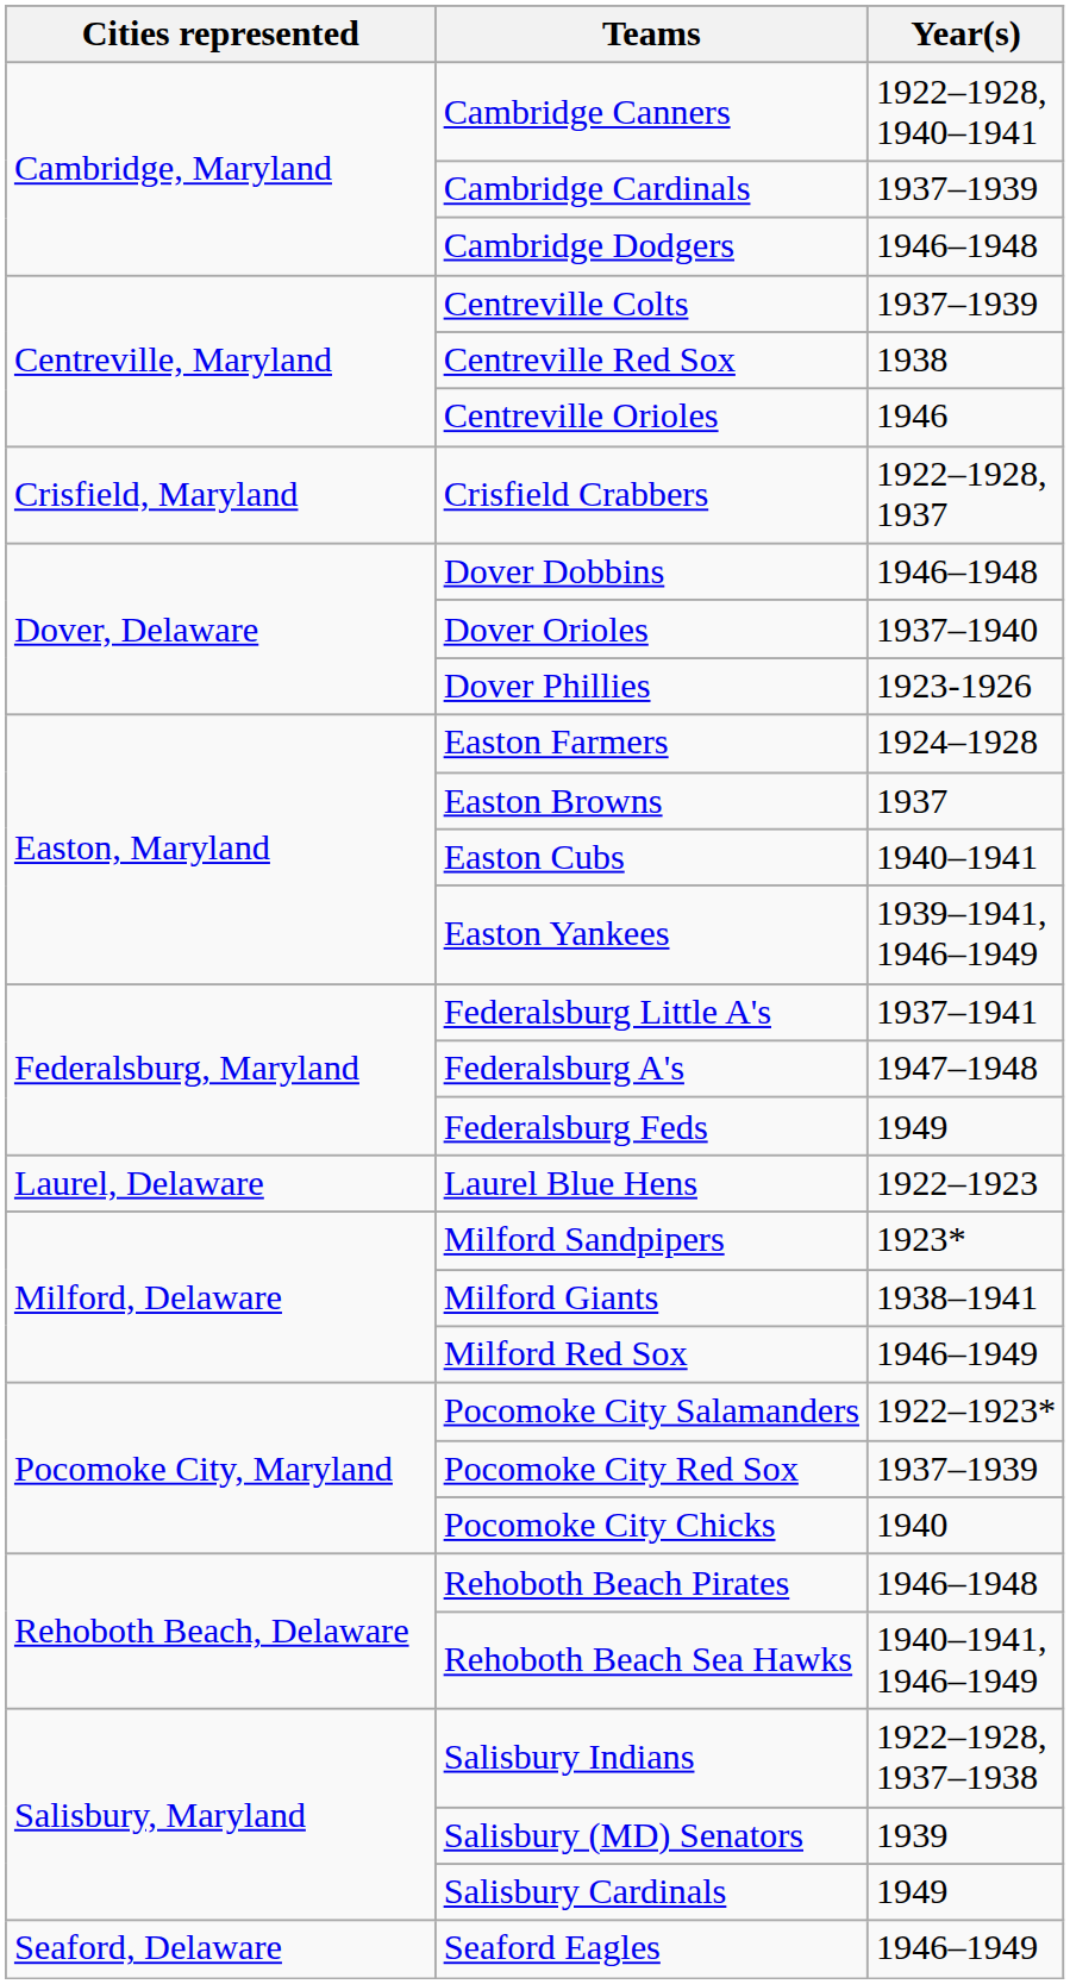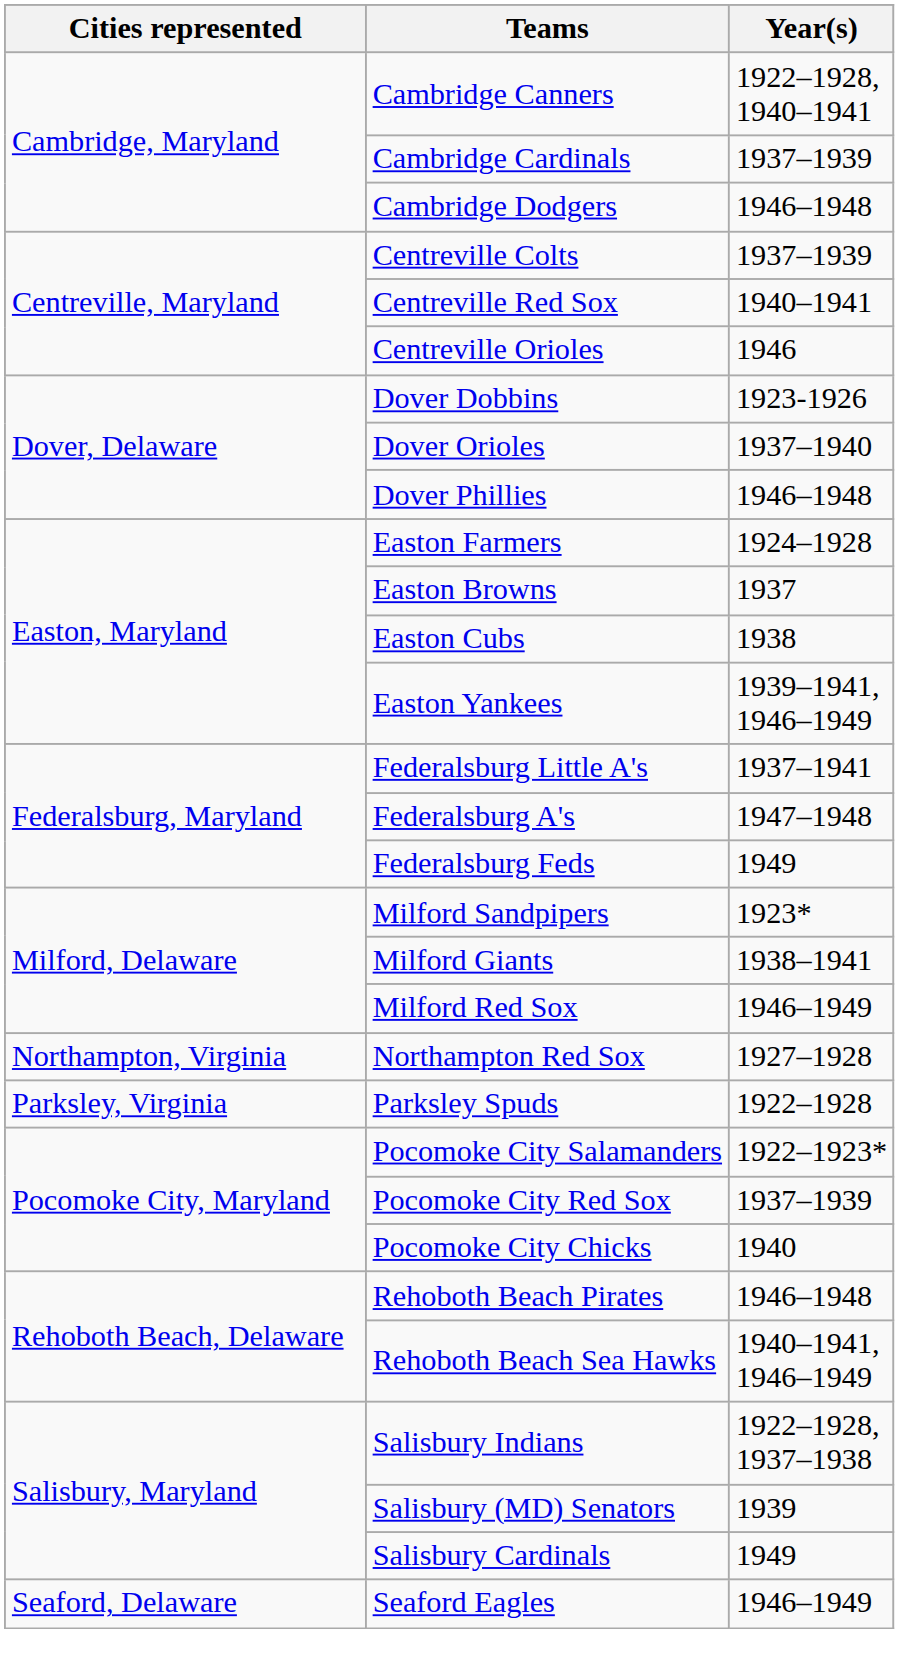Centreville Red Sox | Year(s): 1938 -> 1940–1941
- row: Crisfield, Maryland | Crisfield Crabbers | 1922–1928, 1937
Dover Dobbins | Year(s): 1946–1948 -> 1923-1926
Dover Phillies | Year(s): 1923-1926 -> 1946–1948
Easton Cubs | Year(s): 1940–1941 -> 1938
- row: Laurel, Delaware | Laurel Blue Hens | 1922–1923
+ row: Northampton, Virginia | Northampton Red Sox | 1927–1928
+ row: Parksley, Virginia | Parksley Spuds | 1922–1928
